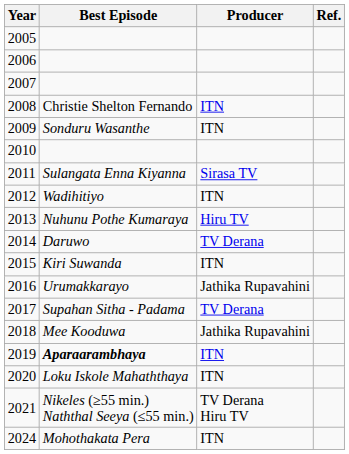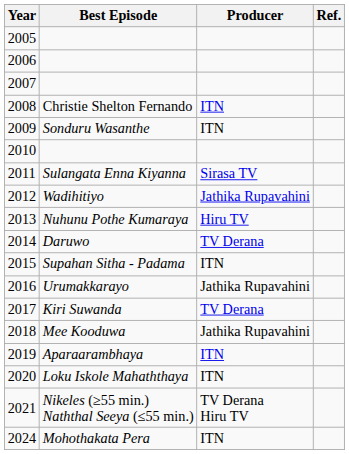2012 | Producer: ITN -> Jathika Rupavahini
2015 | Best Episode: Kiri Suwanda -> Supahan Sitha - Padama
2017 | Best Episode: Supahan Sitha - Padama -> Kiri Suwanda
2019 | Best Episode: bold -> normal
